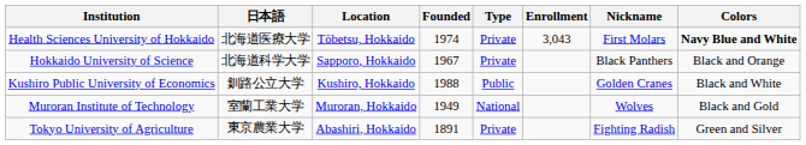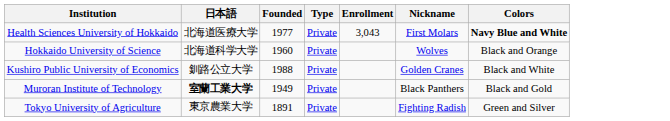- column: Location | Tōbetsu, Hokkaido | Sapporo, Hokkaido | Kushiro, Hokkaido | Muroran, Hokkaido | Abashiri, Hokkaido
Health Sciences University of Hokkaido | Founded: 1974 -> 1977
Hokkaido University of Science | Founded: 1967 -> 1960
Hokkaido University of Science | Nickname: Black Panthers -> Wolves
Kushiro Public University of Economics | Type: Public -> Private
Muroran Institute of Technology | 日本語: normal -> bold
Muroran Institute of Technology | Type: National -> Private
Muroran Institute of Technology | Nickname: Wolves -> Black Panthers
